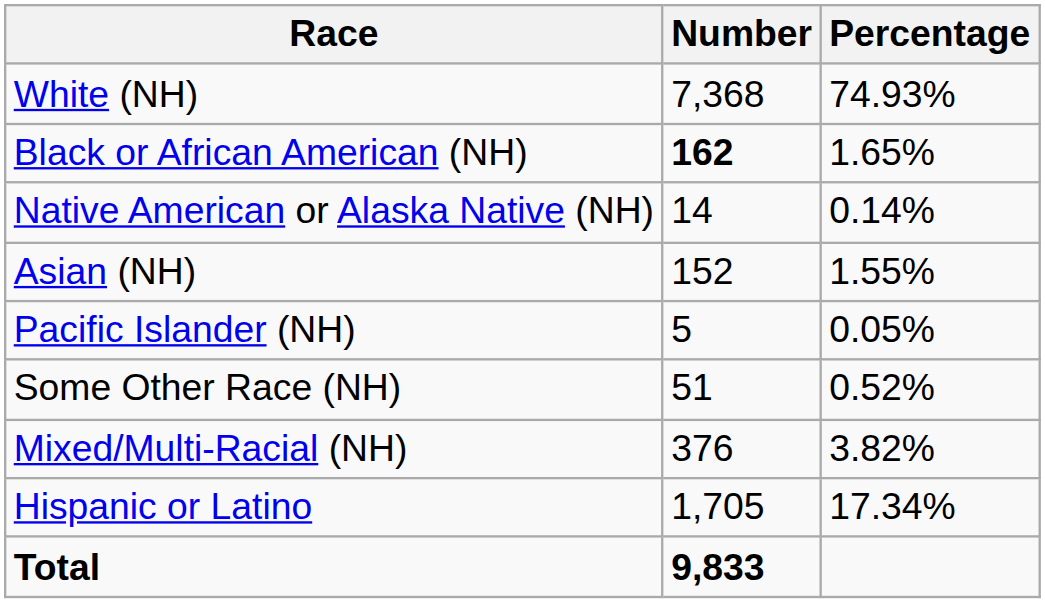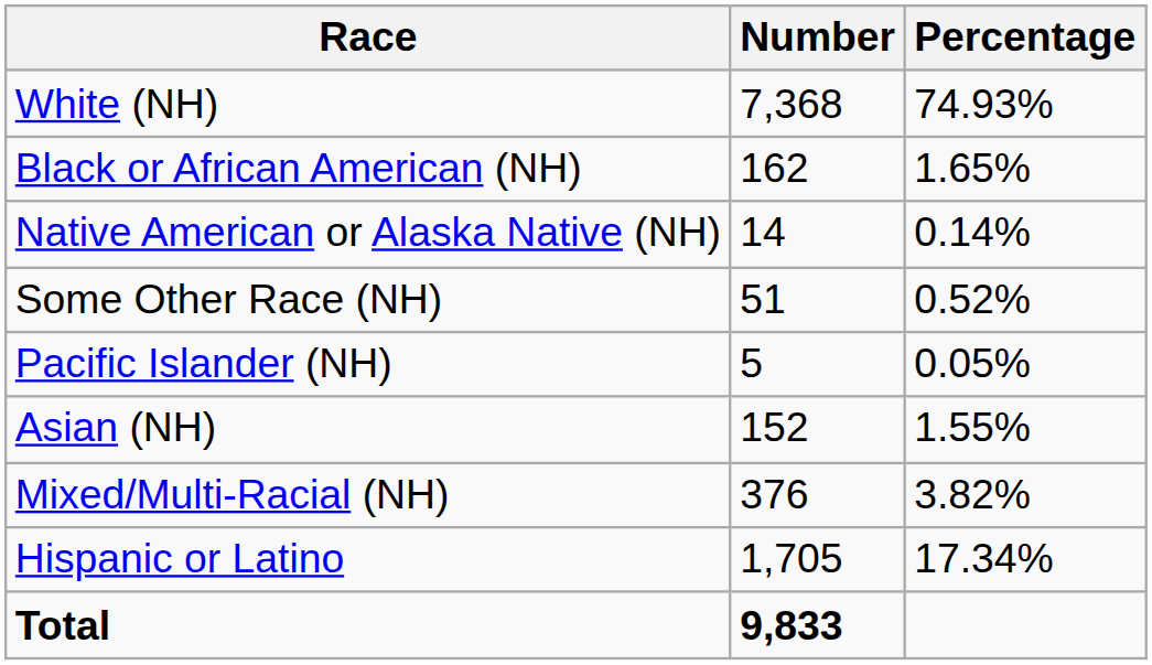Black or African American (NH) | Number: bold -> normal
rows swapped: Asian (NH) <-> Some Other Race (NH)
